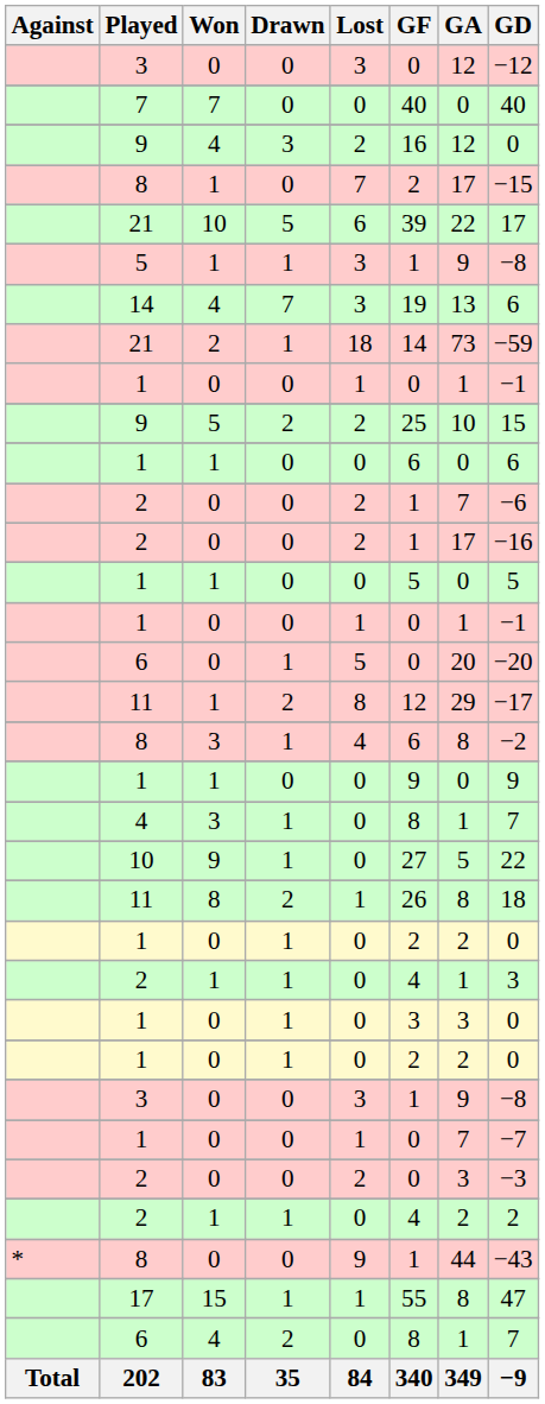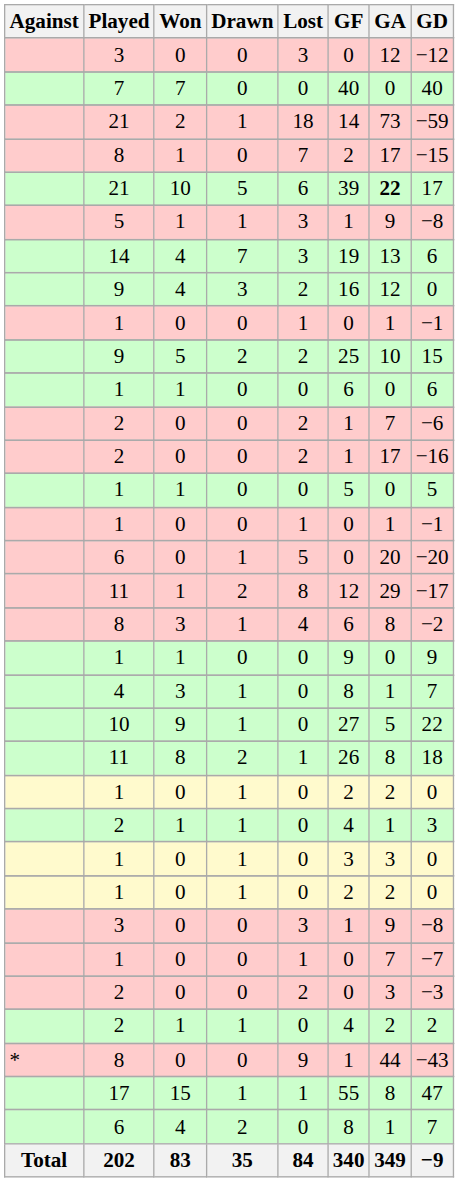rows swapped: 21 / 2 <-> 9 / 4
21 / 10 | GA: normal -> bold
